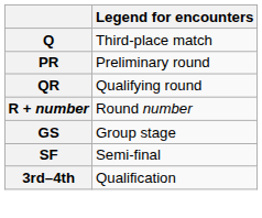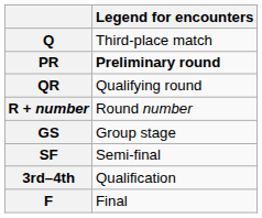PR | Legend for encounters: normal -> bold
+ row: F | Final
